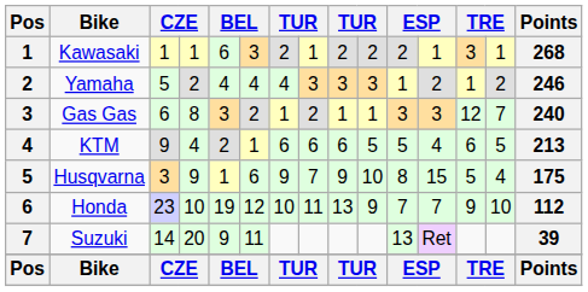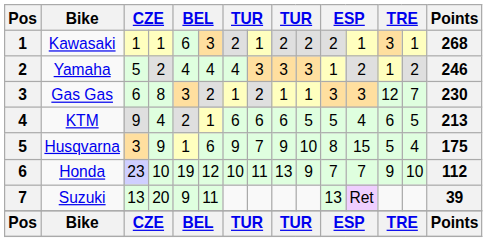Gas Gas | Points: 240 -> 230
Suzuki | column 3: 14 -> 13
